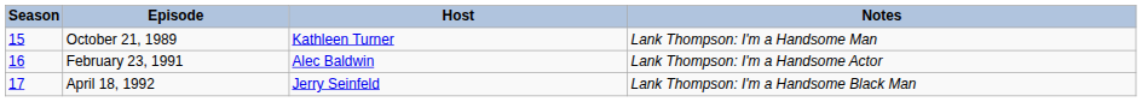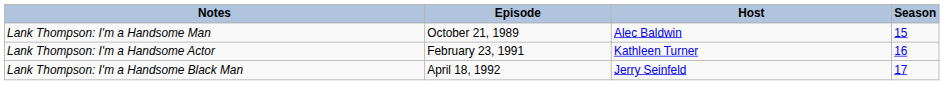columns swapped: Season <-> Notes
October 21, 1989 | Host: Kathleen Turner -> Alec Baldwin
February 23, 1991 | Host: Alec Baldwin -> Kathleen Turner
